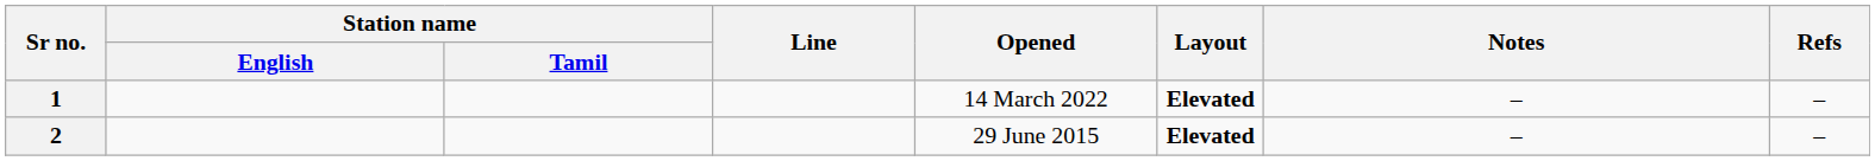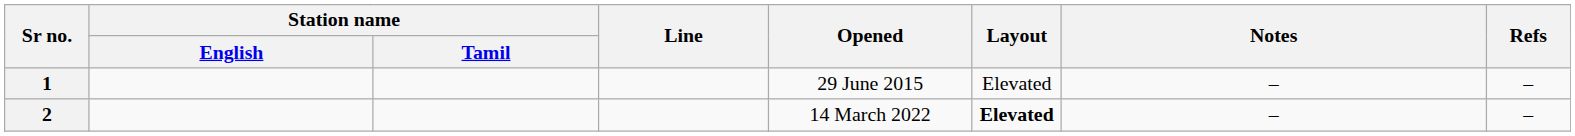1 | Opened: 14 March 2022 -> 29 June 2015
1 | Layout: bold -> normal
2 | Opened: 29 June 2015 -> 14 March 2022
